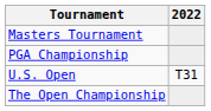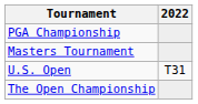rows swapped: Masters Tournament <-> PGA Championship
